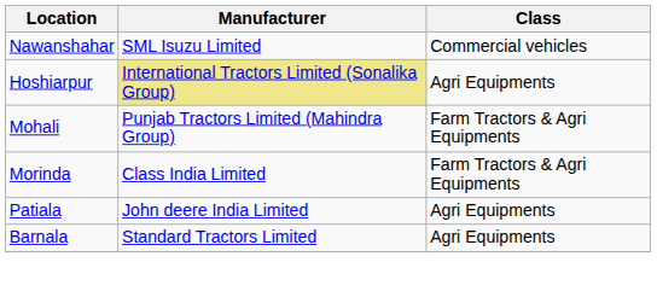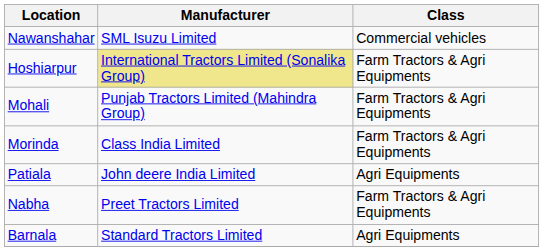Hoshiarpur | Class: Agri Equipments -> Farm Tractors & Agri Equipments
+ row: Nabha | Preet Tractors Limited | Farm Tractors & Agri Equipments
